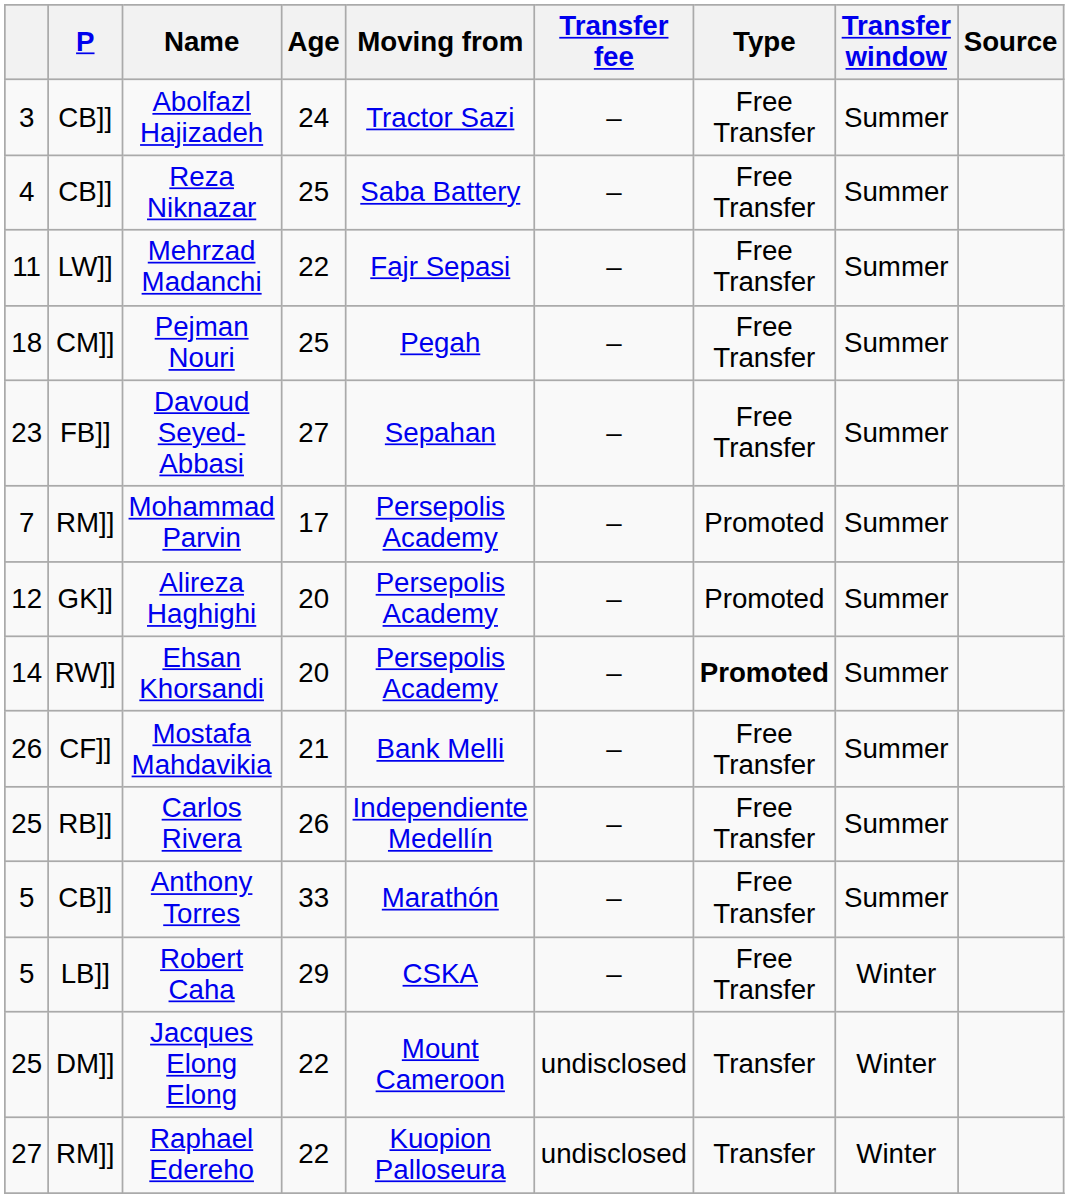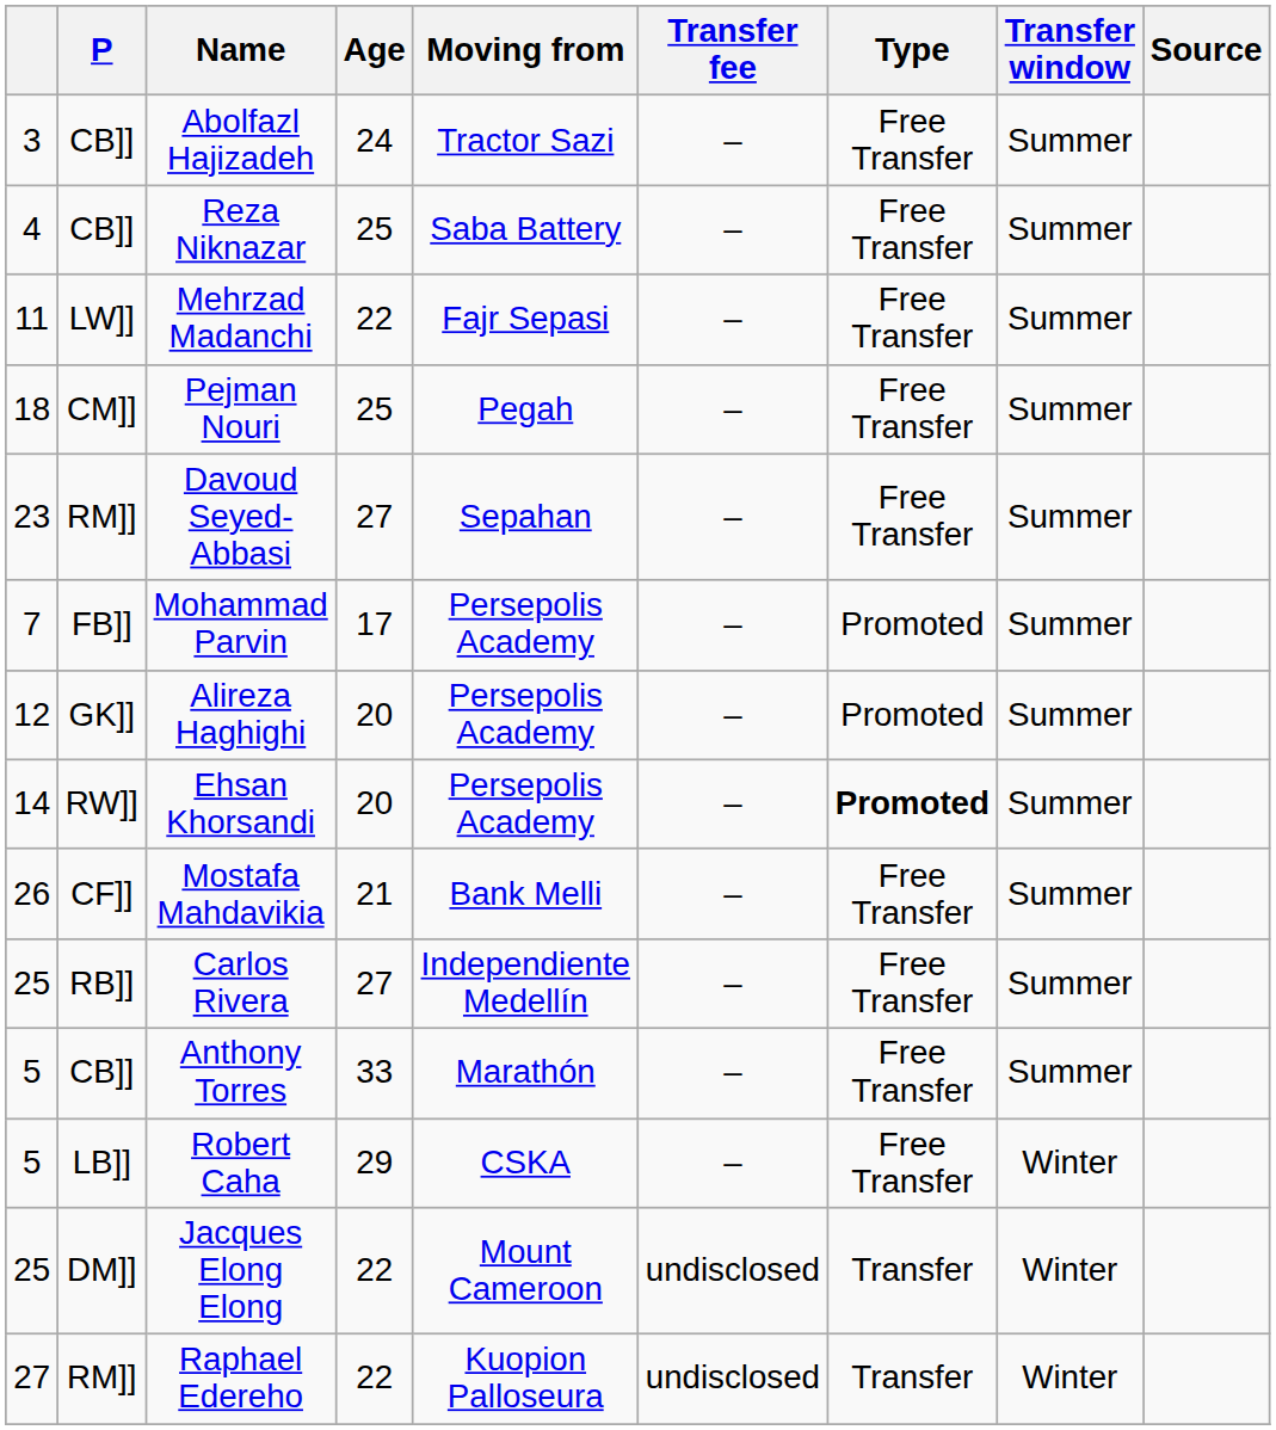Davoud Seyed-Abbasi | P: FB]] -> RM]]
Mohammad Parvin | P: RM]] -> FB]]
Carlos Rivera | Age: 26 -> 27
